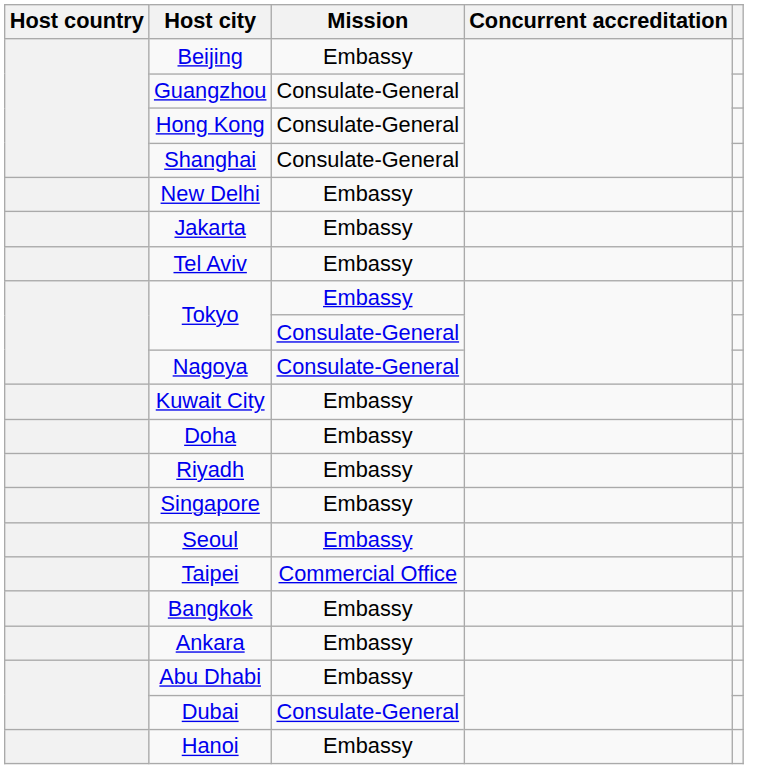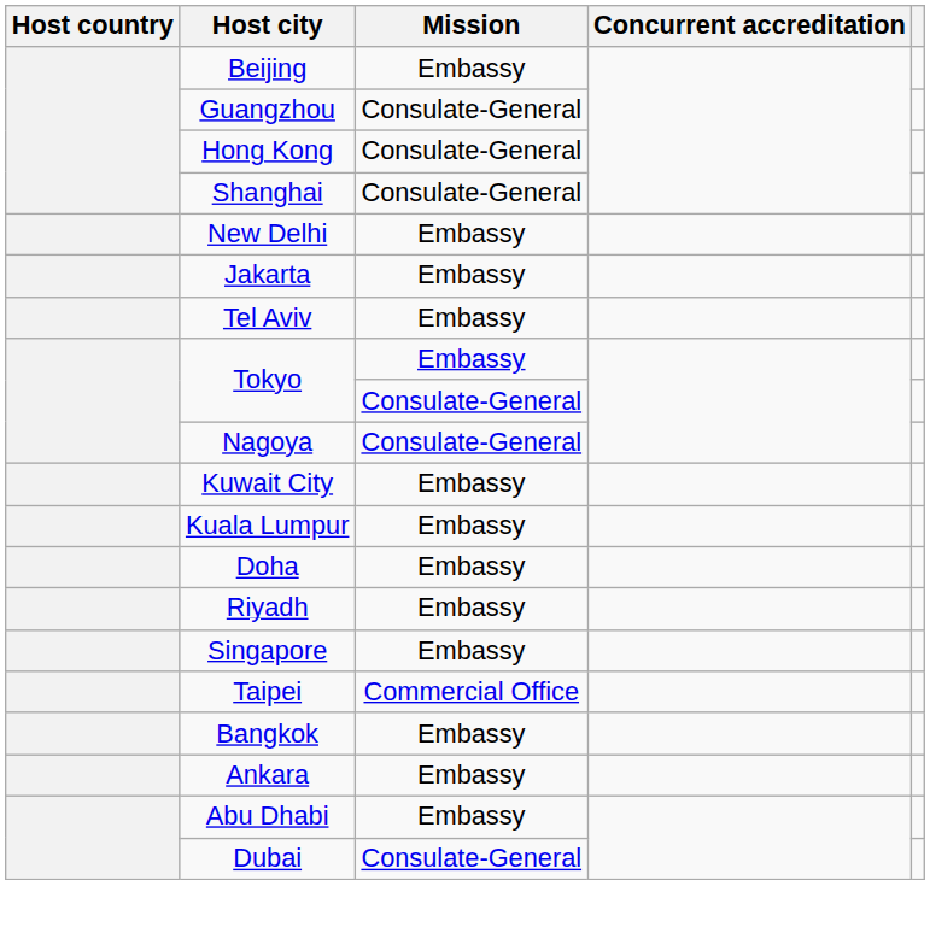+ row: Kuala Lumpur | Embassy
- row: Seoul | Embassy
- row: Hanoi | Embassy
